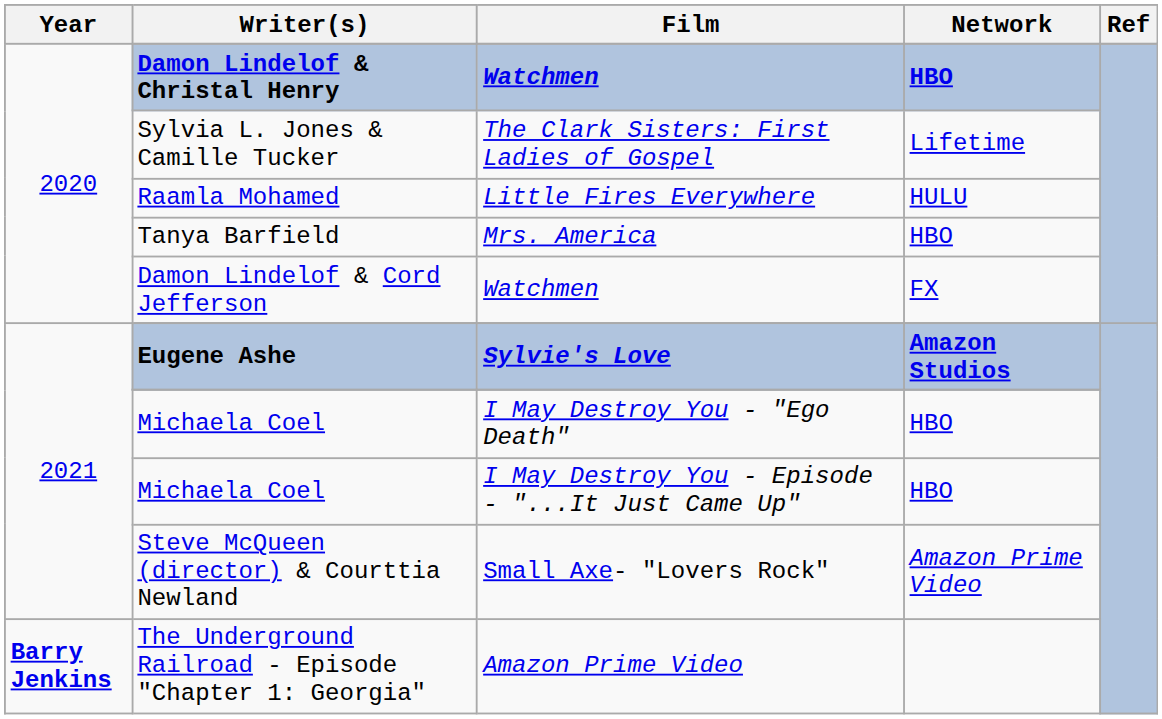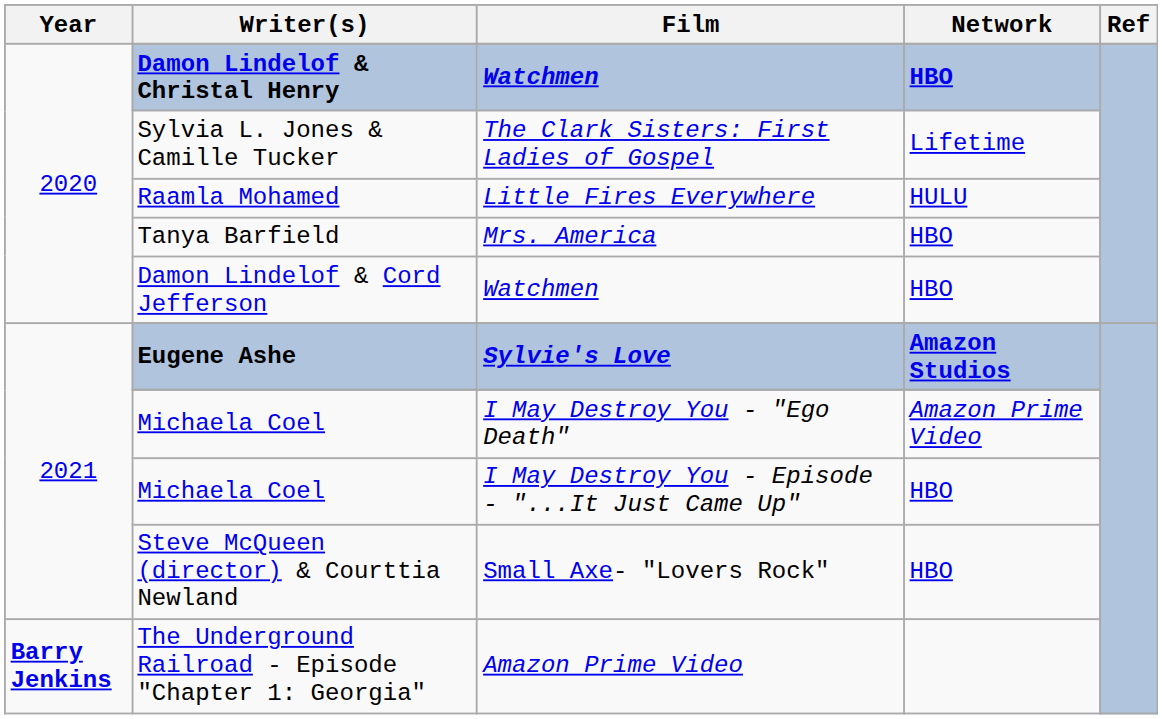Damon Lindelof & Cord Jefferson | Network: FX -> HBO
Michaela Coel / I May Destroy You - "Ego Death" | Network: HBO -> Amazon Prime Video
Steve McQueen (director) & Courttia Newland | Network: Amazon Prime Video -> HBO
